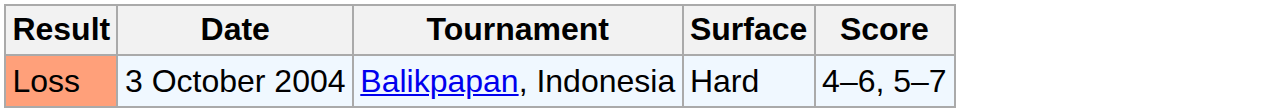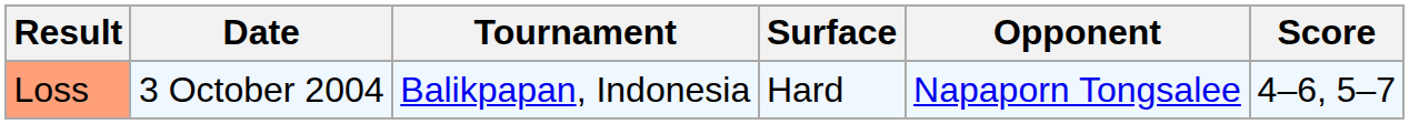+ column: Opponent | Napaporn Tongsalee
